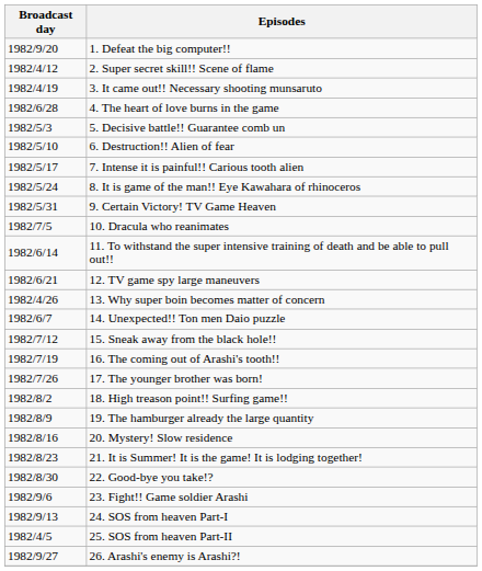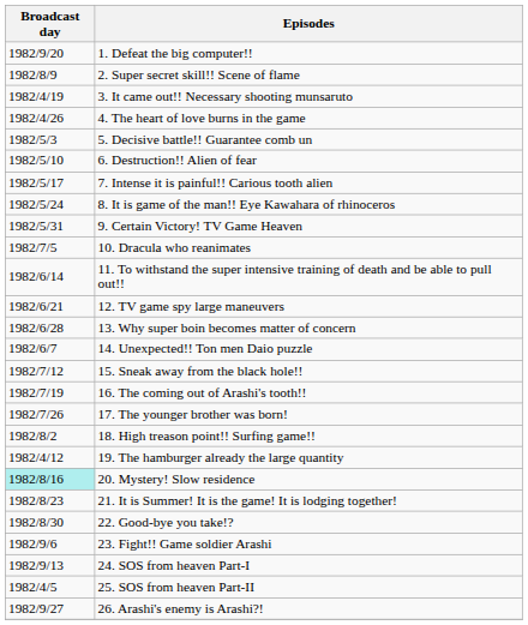2. Super secret skill!! Scene of flame | Broadcast day: 1982/4/12 -> 1982/8/9
4. The heart of love burns in the game | Broadcast day: 1982/6/28 -> 1982/4/26
13. Why super boin becomes matter of concern | Broadcast day: 1982/4/26 -> 1982/6/28
19. The hamburger already the large quantity | Broadcast day: 1982/8/9 -> 1982/4/12
20. Mystery! Slow residence | Broadcast day: no background -> paleturquoise background
